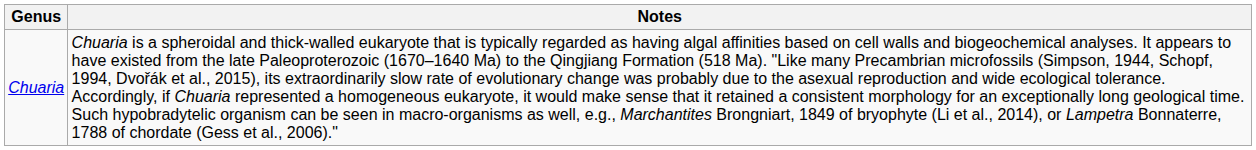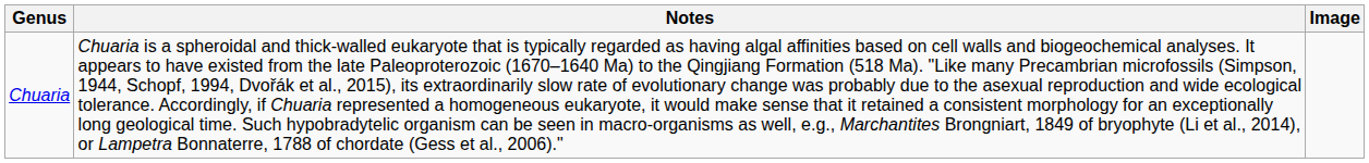+ column: Image
